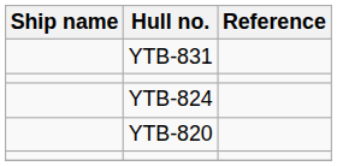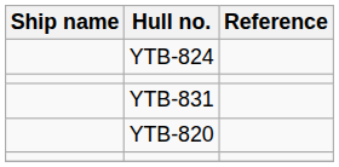rows swapped: YTB-831 <-> YTB-824
